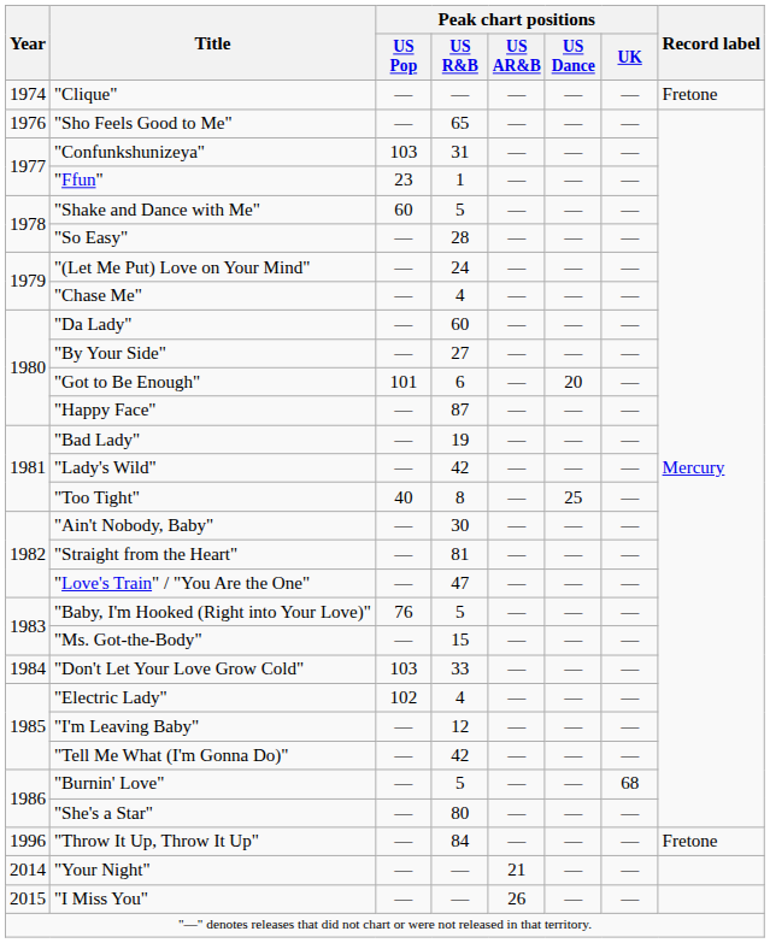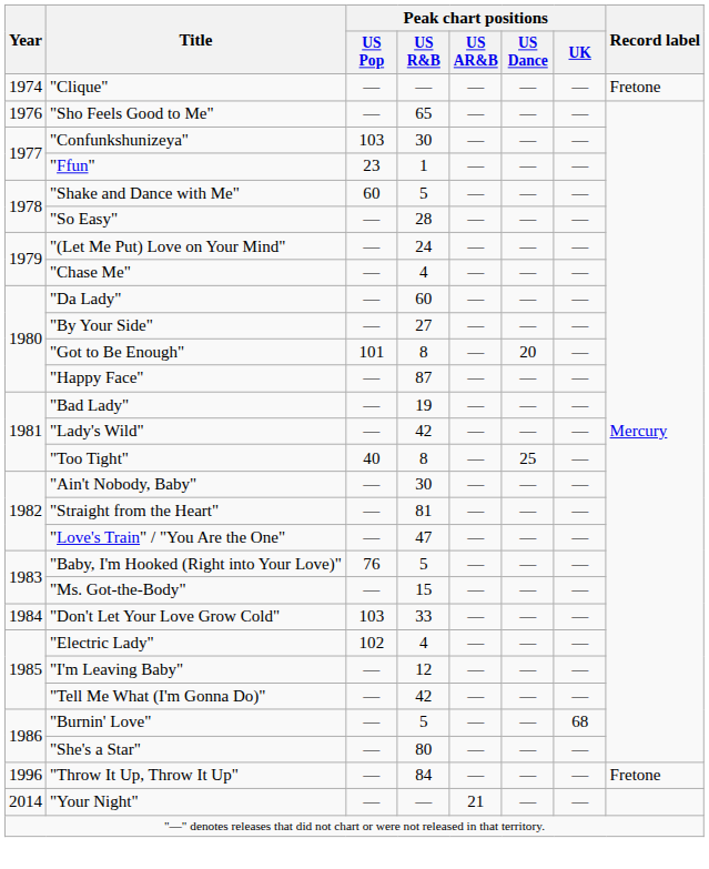"Confunkshunizeya" | Peak chart positions / US R&B: 31 -> 30
"Got to Be Enough" | Peak chart positions / US R&B: 6 -> 8
- row: 2015 | "I Miss You" | — | — | 26 | — | —
